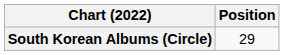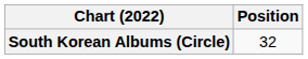South Korean Albums (Circle) | Position: 29 -> 32
